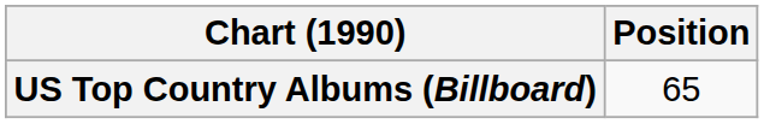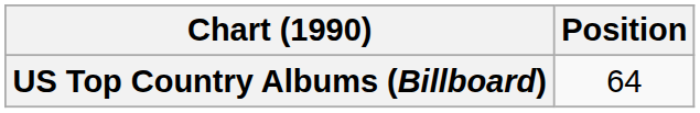US Top Country Albums (Billboard) | Position: 65 -> 64
